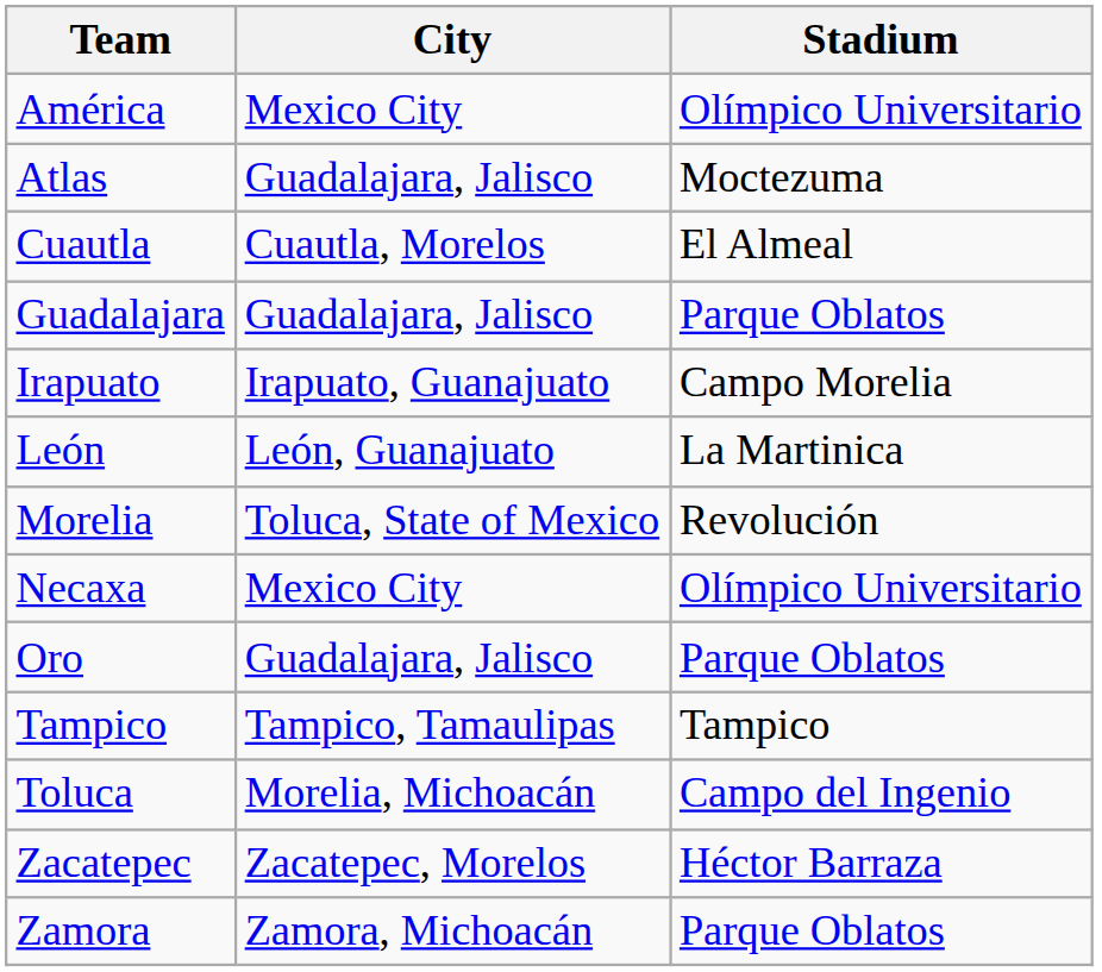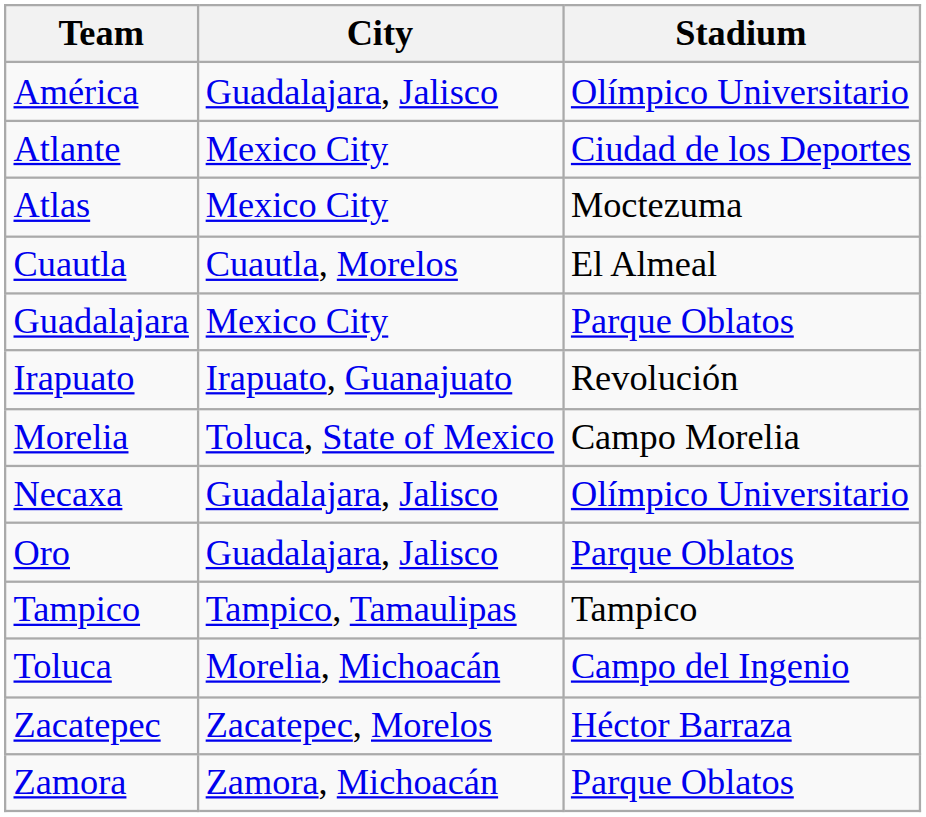América | City: Mexico City -> Guadalajara, Jalisco
+ row: Atlante | Mexico City | Ciudad de los Deportes
Atlas | City: Guadalajara, Jalisco -> Mexico City
Guadalajara | City: Guadalajara, Jalisco -> Mexico City
Irapuato | Stadium: Campo Morelia -> Revolución
- row: León | León, Guanajuato | La Martinica
Morelia | Stadium: Revolución -> Campo Morelia
Necaxa | City: Mexico City -> Guadalajara, Jalisco
